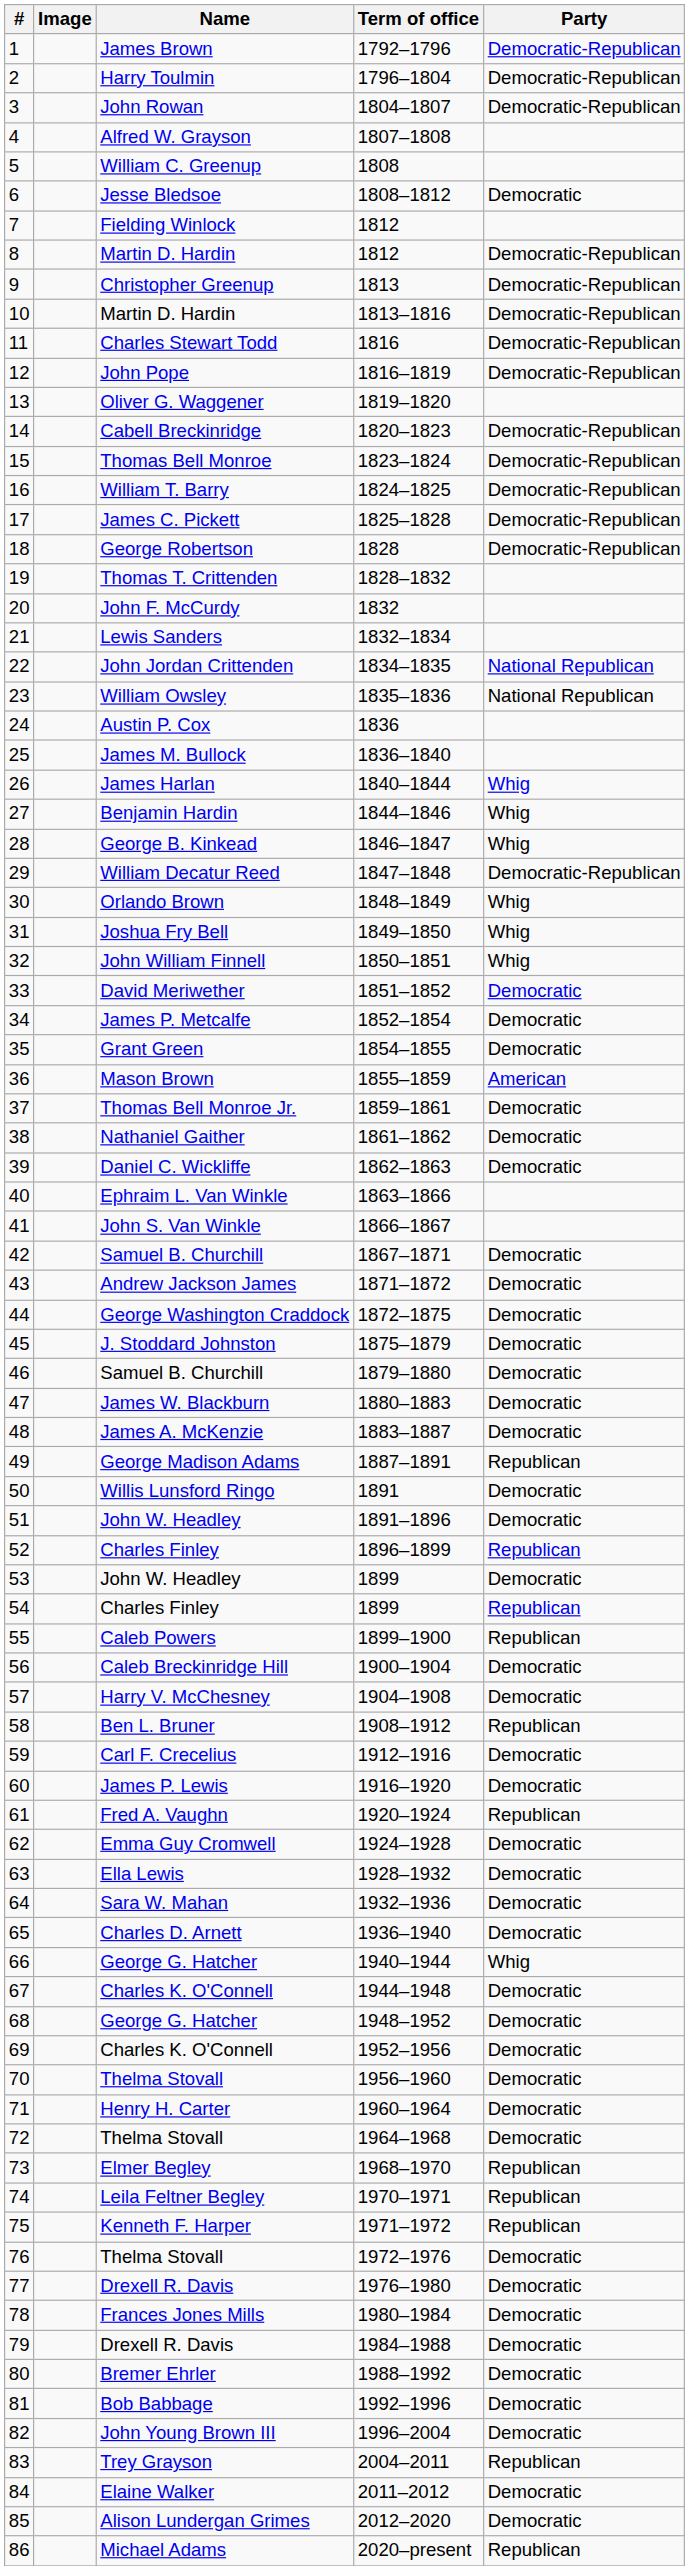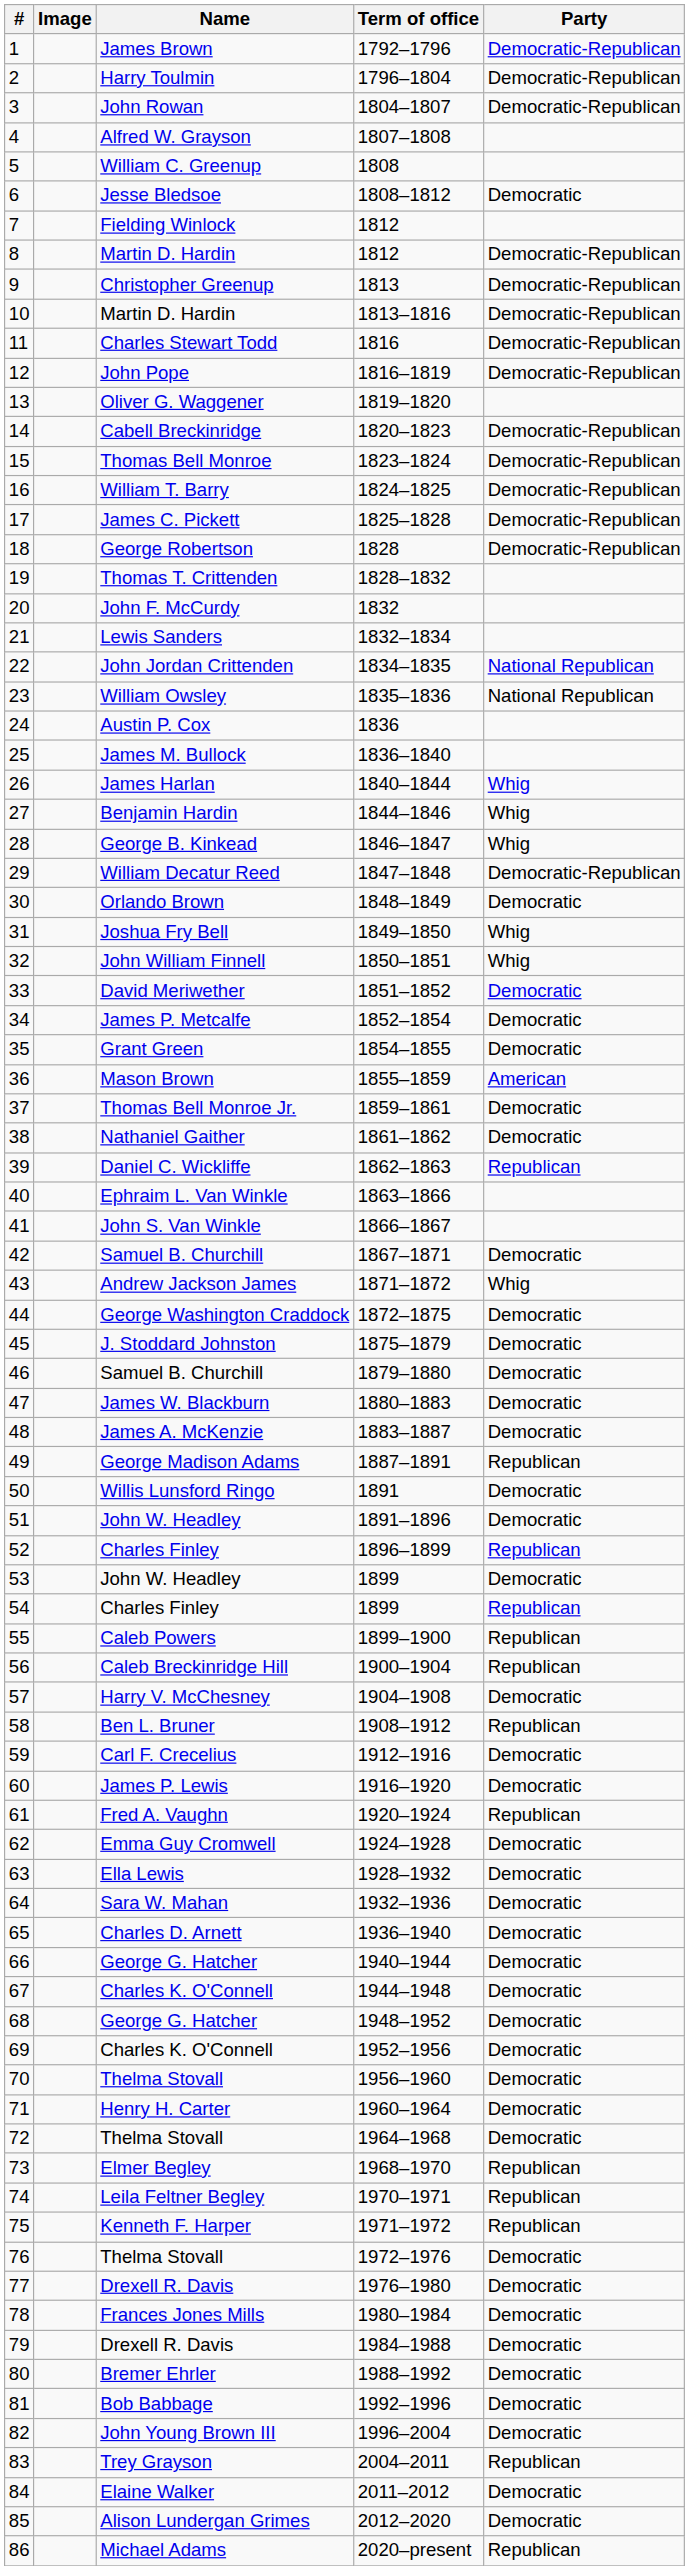30 | Party: Whig -> Democratic
39 | Party: Democratic -> Republican
43 | Party: Democratic -> Whig
56 | Party: Democratic -> Republican
66 | Party: Whig -> Democratic
